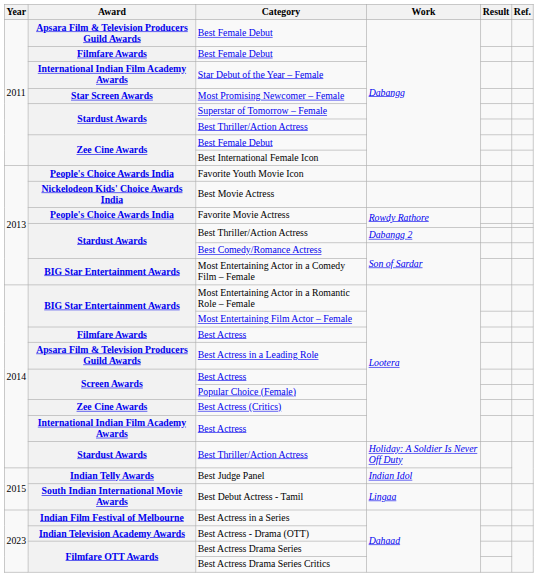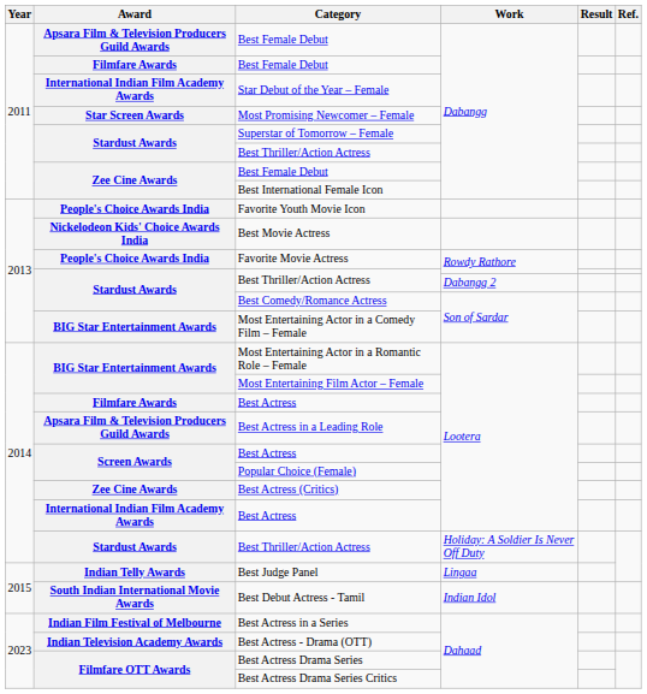Best Judge Panel | Work: Indian Idol -> Lingaa
Best Debut Actress - Tamil | Work: Lingaa -> Indian Idol
